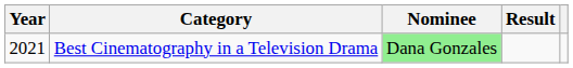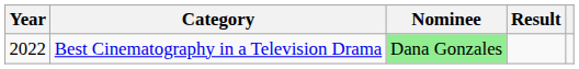Best Cinematography in a Television Drama | Year: 2021 -> 2022
